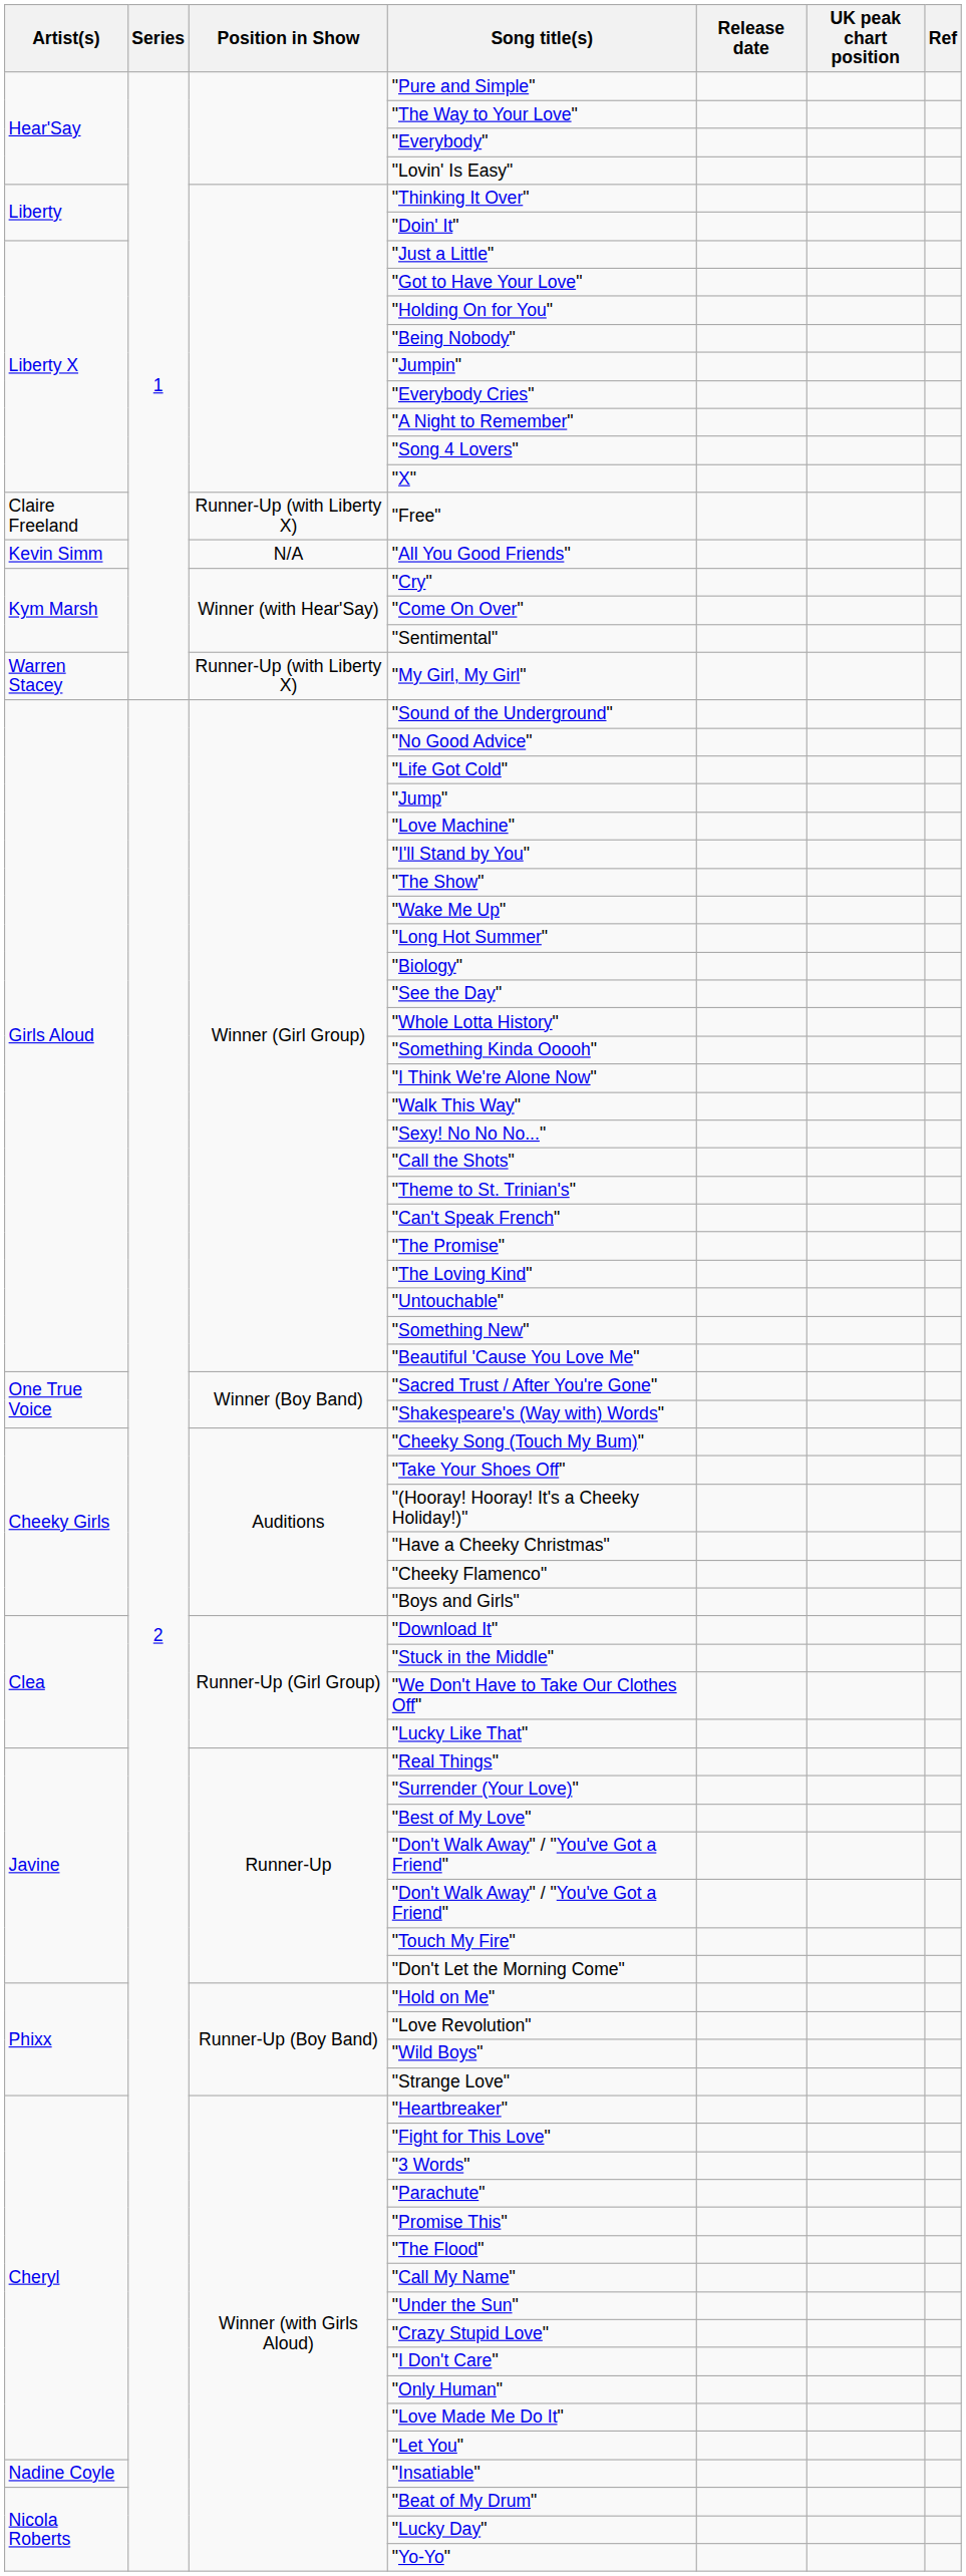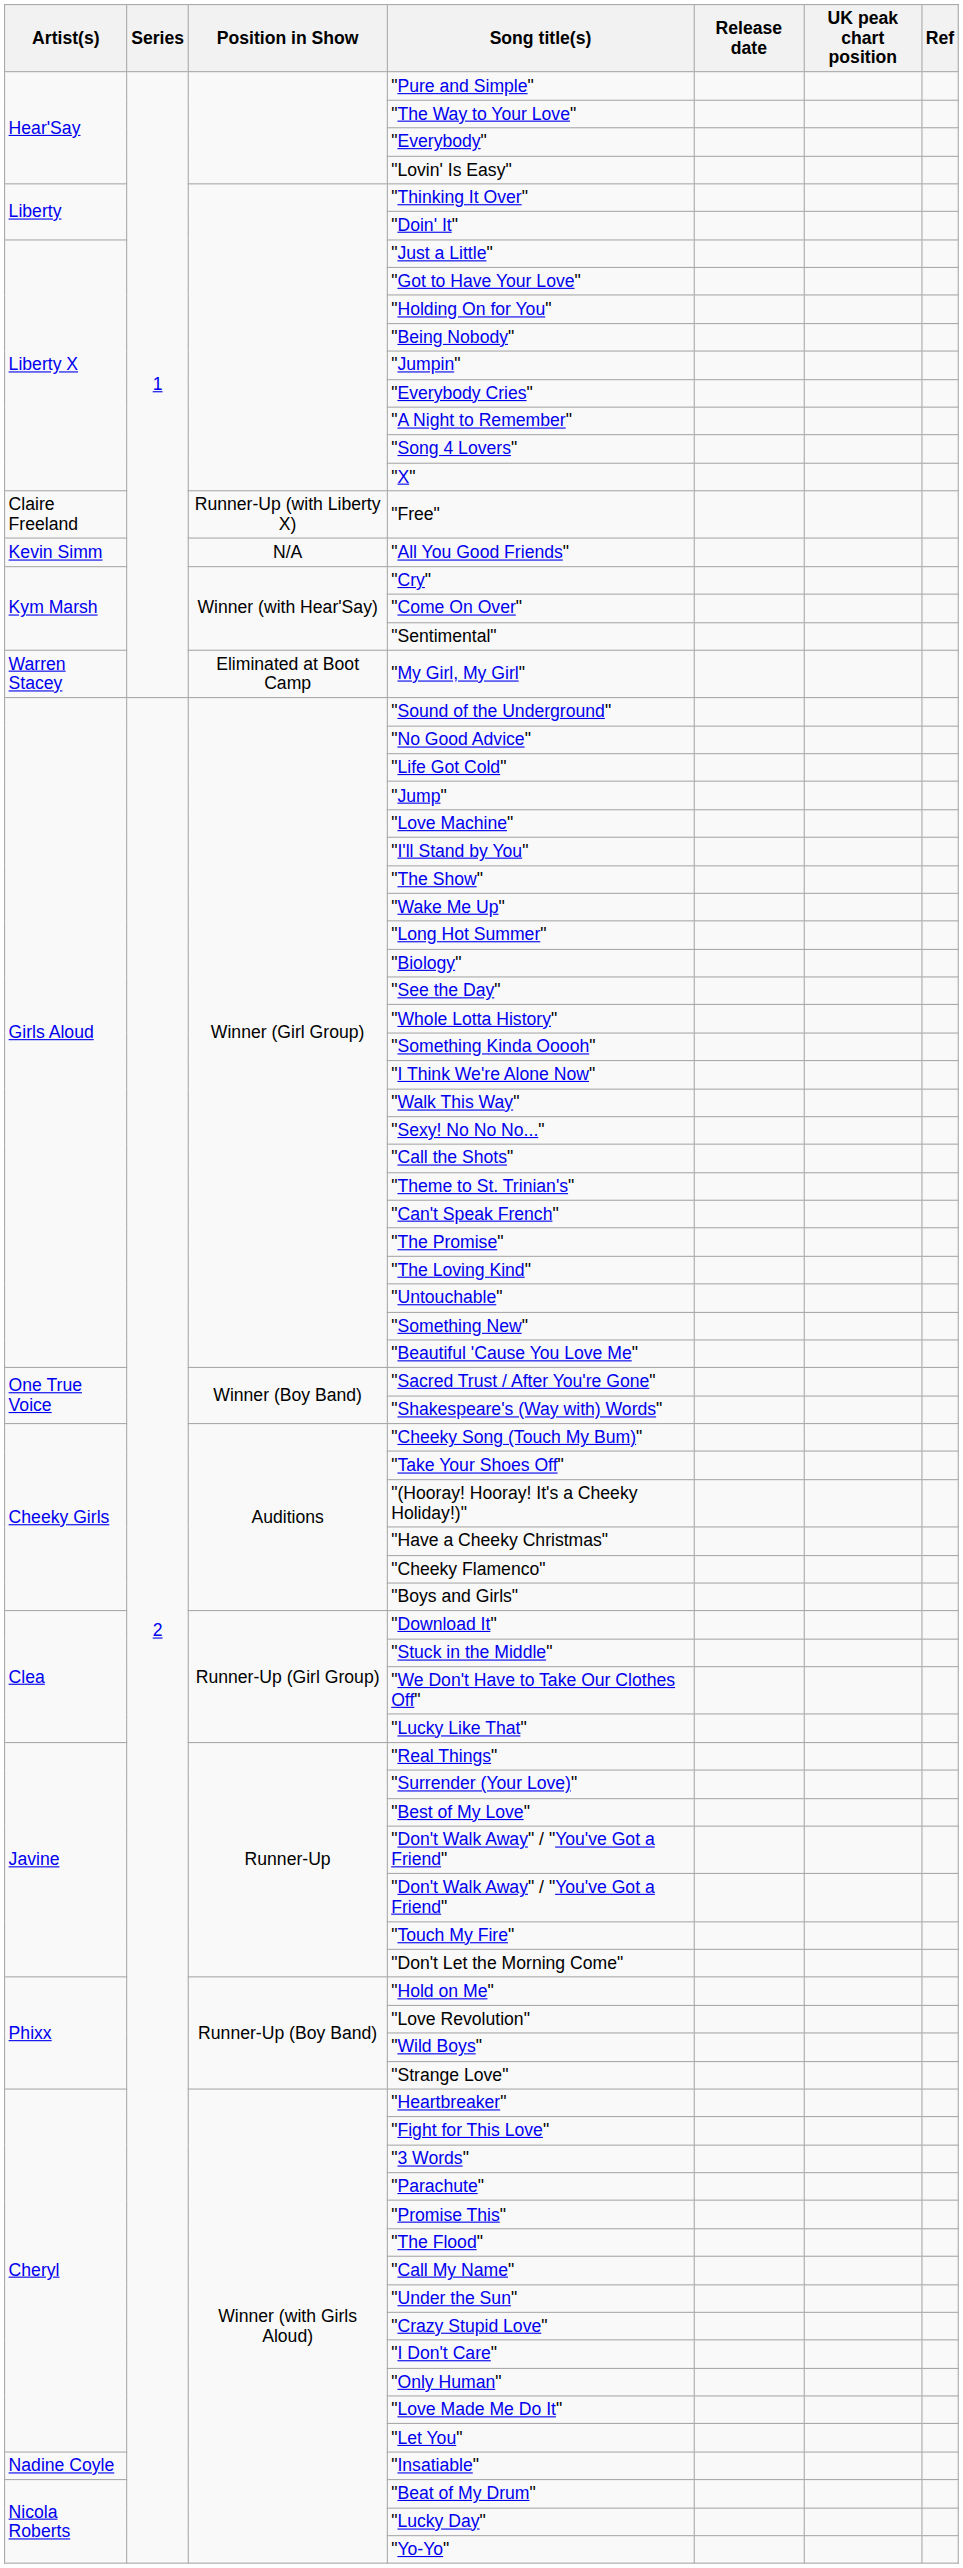"My Girl, My Girl" | Position in Show: Runner-Up (with Liberty X) -> Eliminated at Boot Camp
